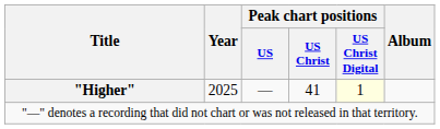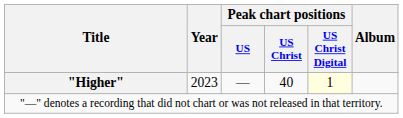"Higher" | Year: 2025 -> 2023
"Higher" | Peak chart positions / US Christ: 41 -> 40
